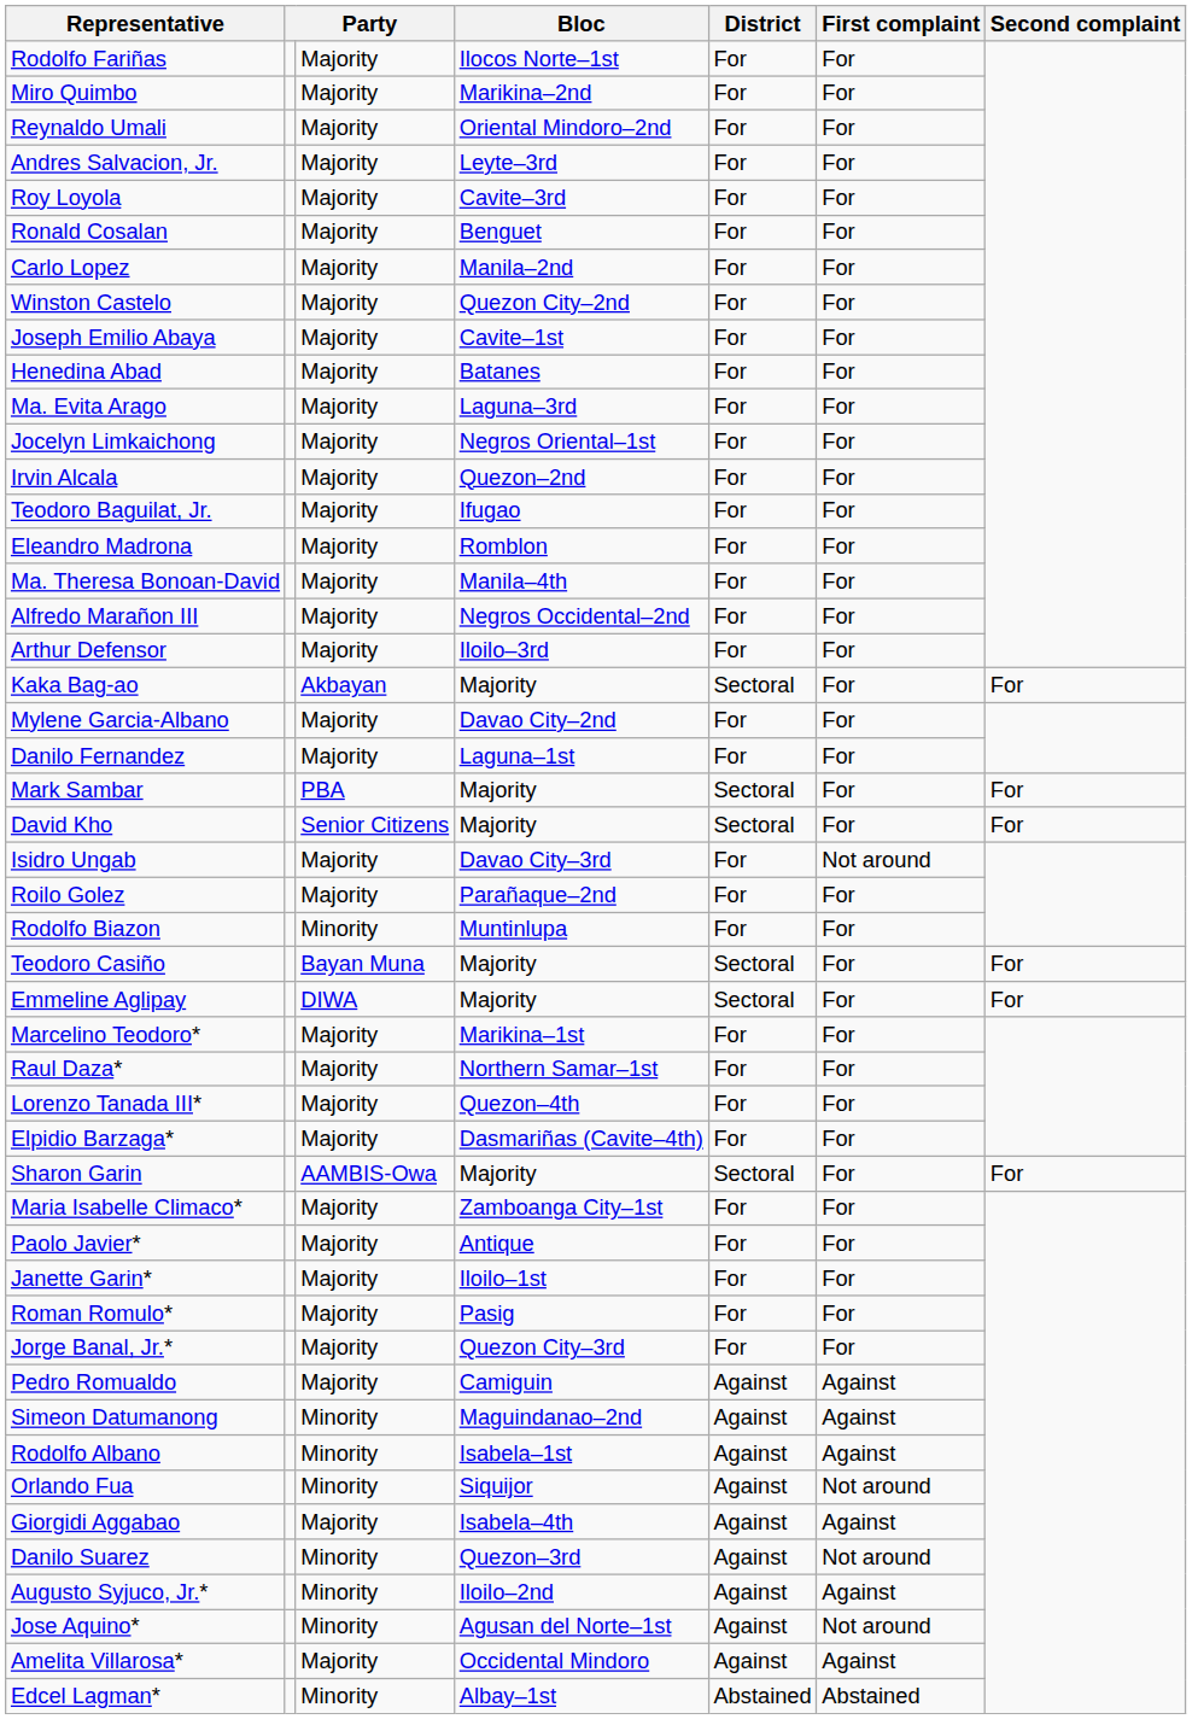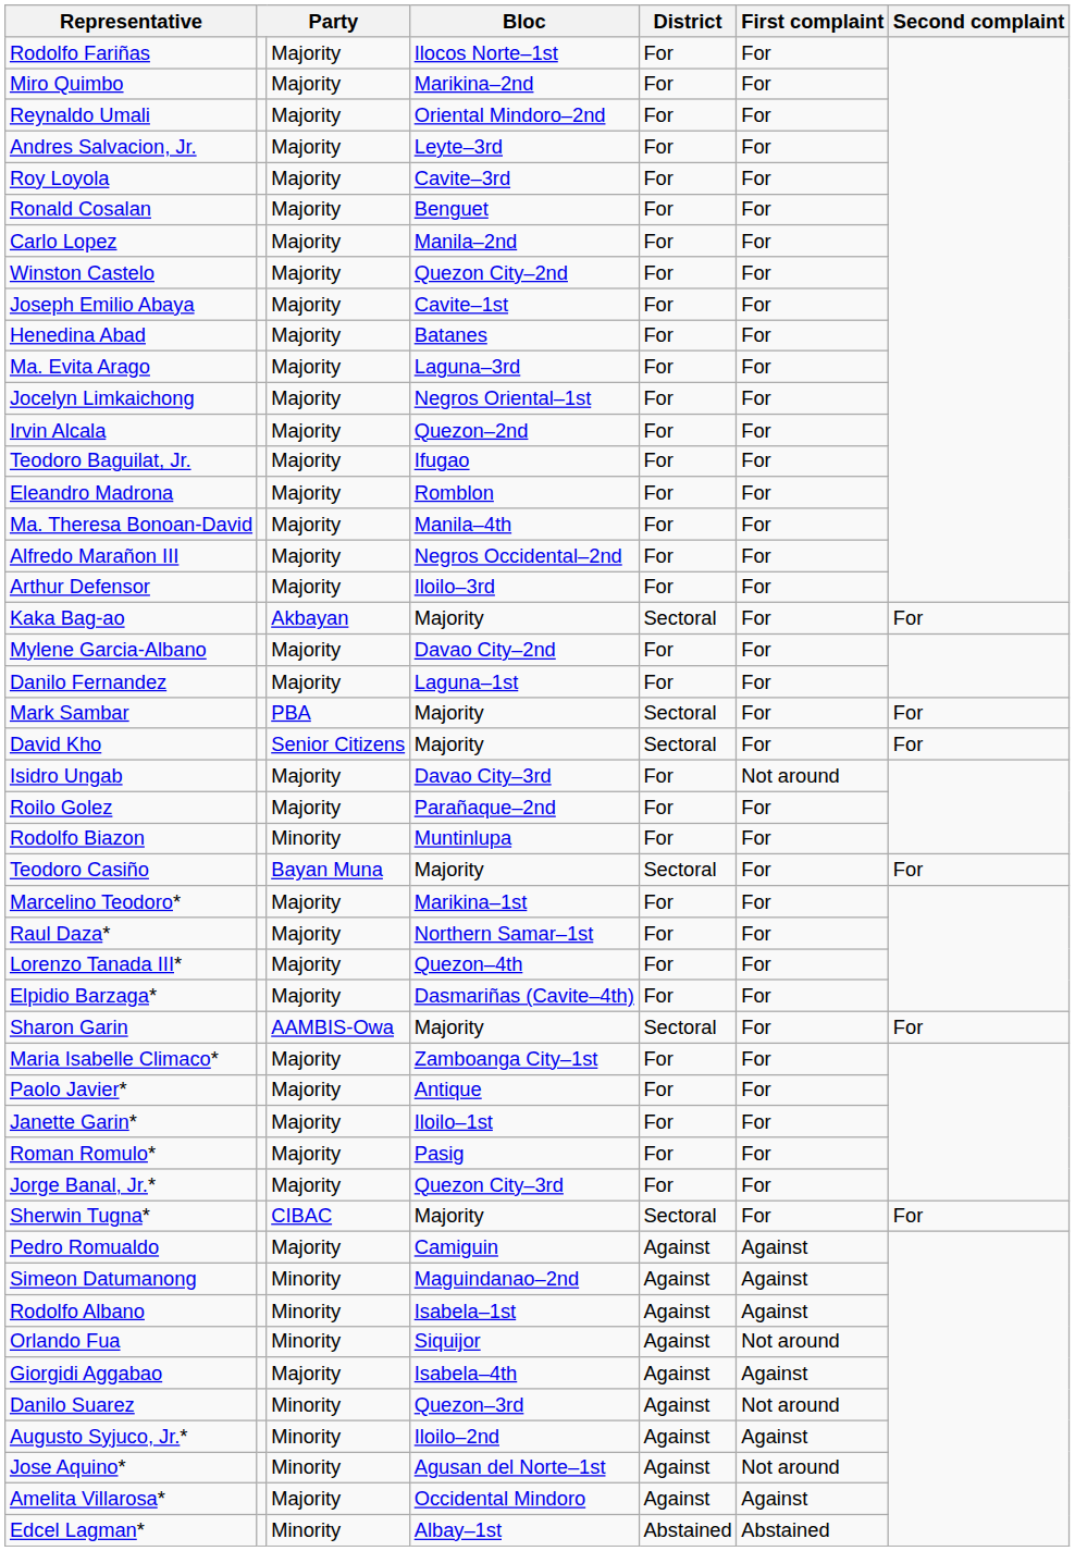- row: Emmeline Aglipay | DIWA | Majority | Sectoral | For | For
+ row: Sherwin Tugna* | CIBAC | Majority | Sectoral | For | For
